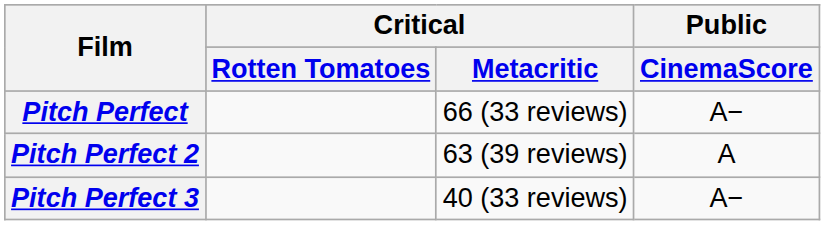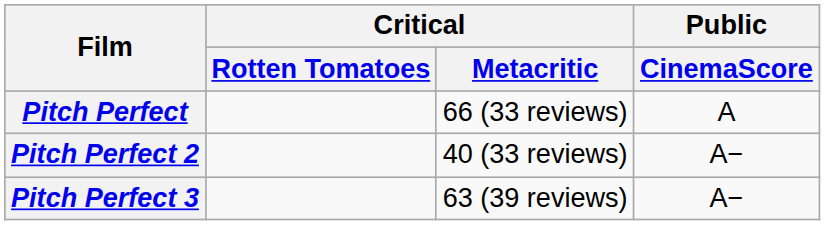Pitch Perfect | Public / CinemaScore: A− -> A
Pitch Perfect 2 | Critical / Metacritic: 63 (39 reviews) -> 40 (33 reviews)
Pitch Perfect 2 | Public / CinemaScore: A -> A−
Pitch Perfect 3 | Critical / Metacritic: 40 (33 reviews) -> 63 (39 reviews)
